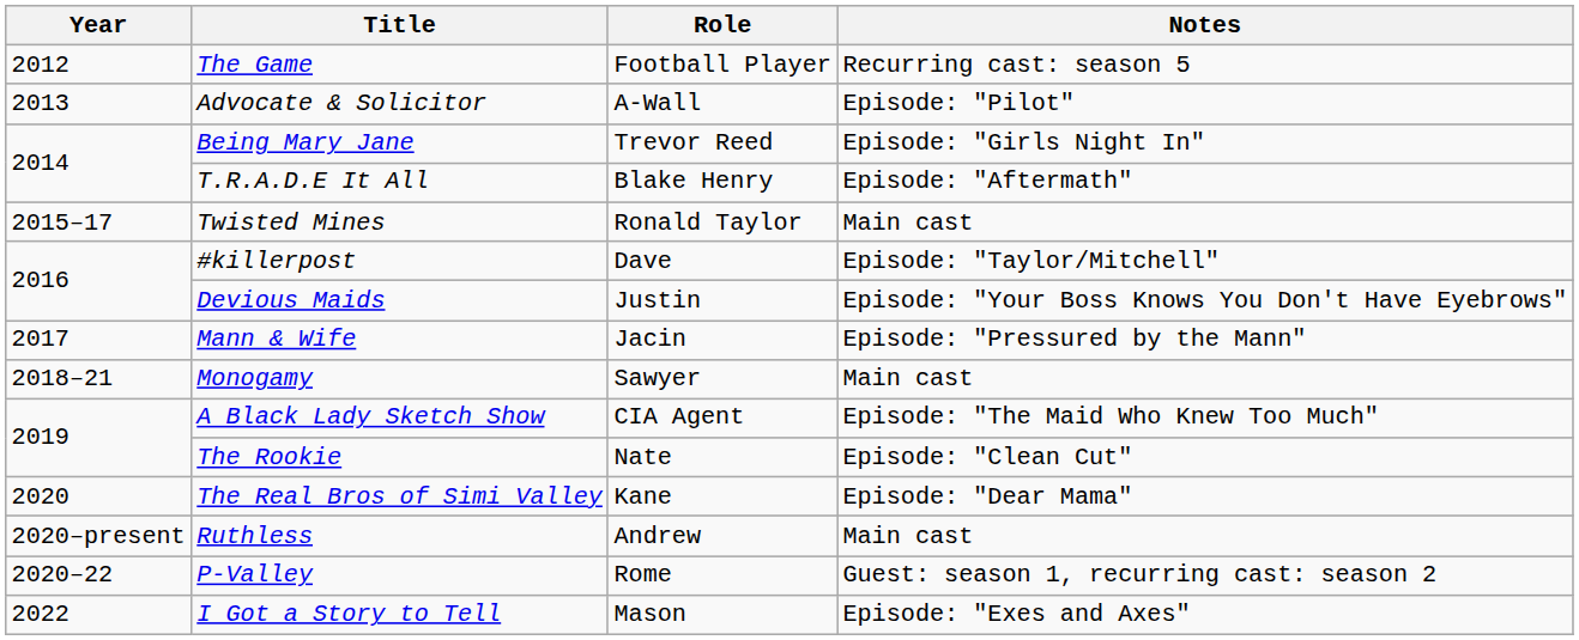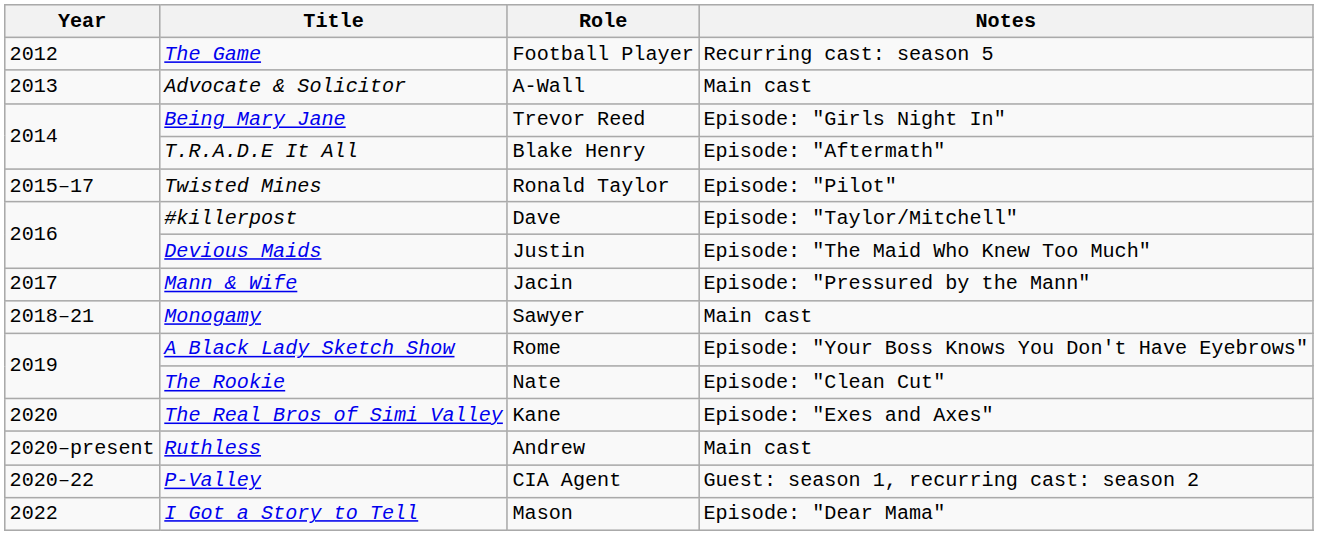Advocate & Solicitor | Notes: Episode: "Pilot" -> Main cast
Twisted Mines | Notes: Main cast -> Episode: "Pilot"
Devious Maids | Notes: Episode: "Your Boss Knows You Don't Have Eyebrows" -> Episode: "The Maid Who Knew Too Much"
A Black Lady Sketch Show | Role: CIA Agent -> Rome
A Black Lady Sketch Show | Notes: Episode: "The Maid Who Knew Too Much" -> Episode: "Your Boss Knows You Don't Have Eyebrows"
The Real Bros of Simi Valley | Notes: Episode: "Dear Mama" -> Episode: "Exes and Axes"
P-Valley | Role: Rome -> CIA Agent
I Got a Story to Tell | Notes: Episode: "Exes and Axes" -> Episode: "Dear Mama"
